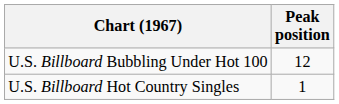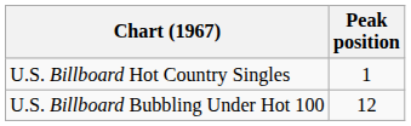rows swapped: U.S. Billboard Hot Country Singles <-> U.S. Billboard Bubbling Under Hot 100
